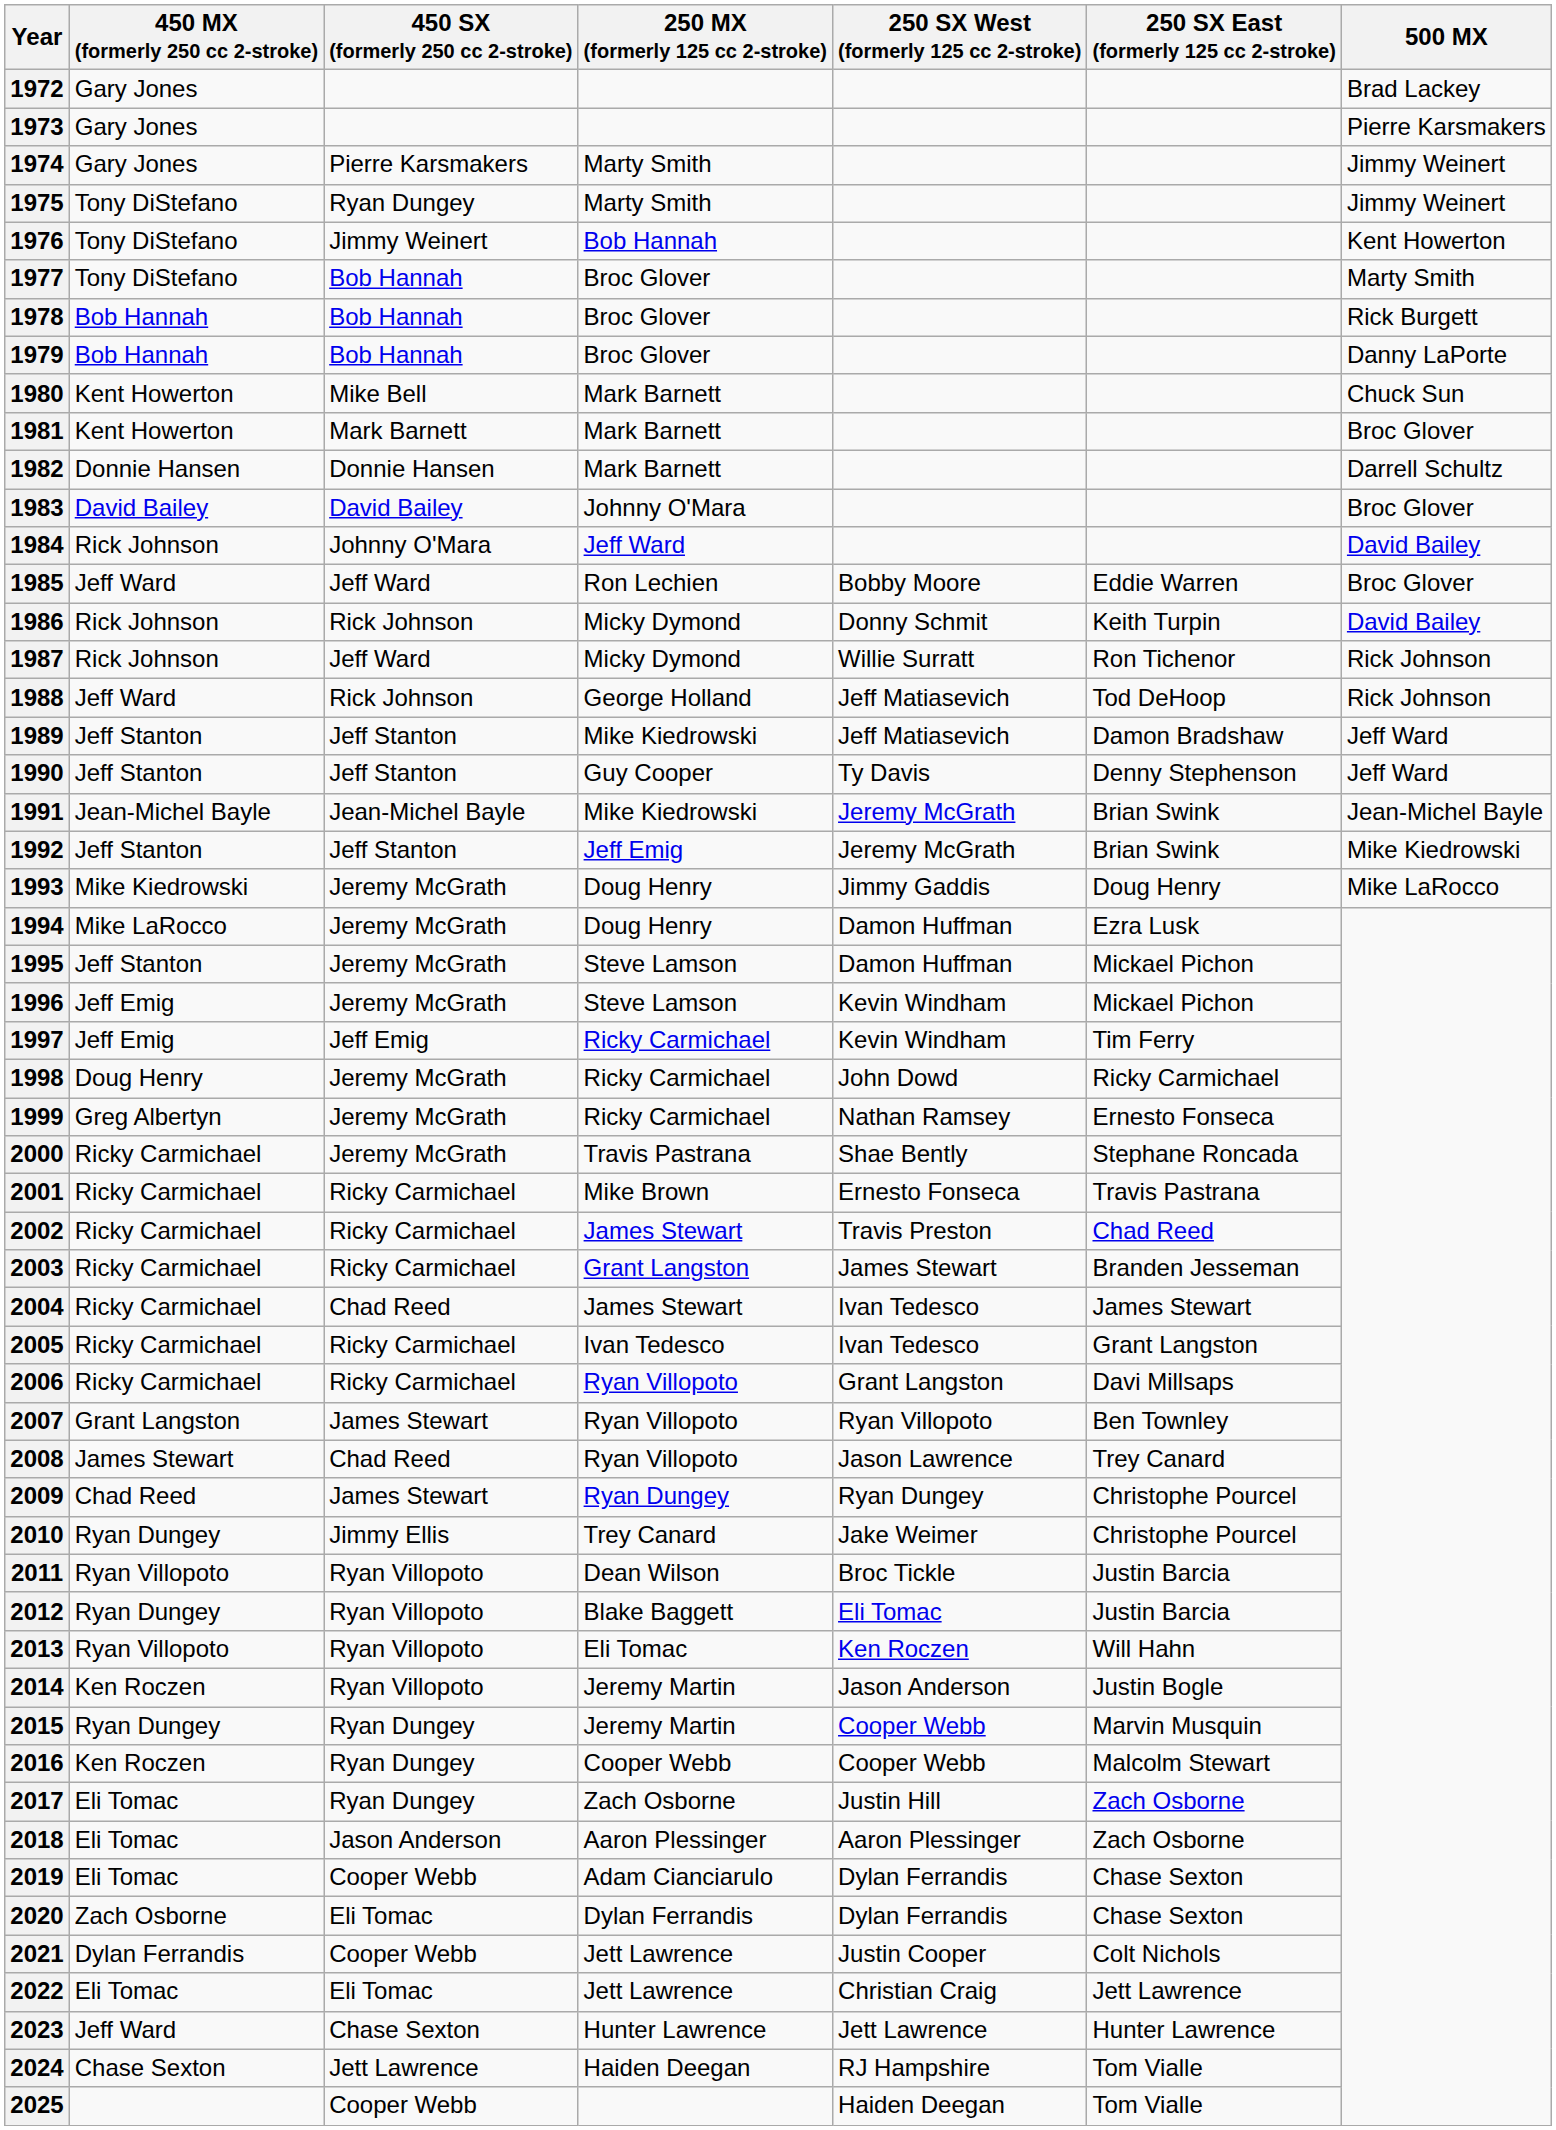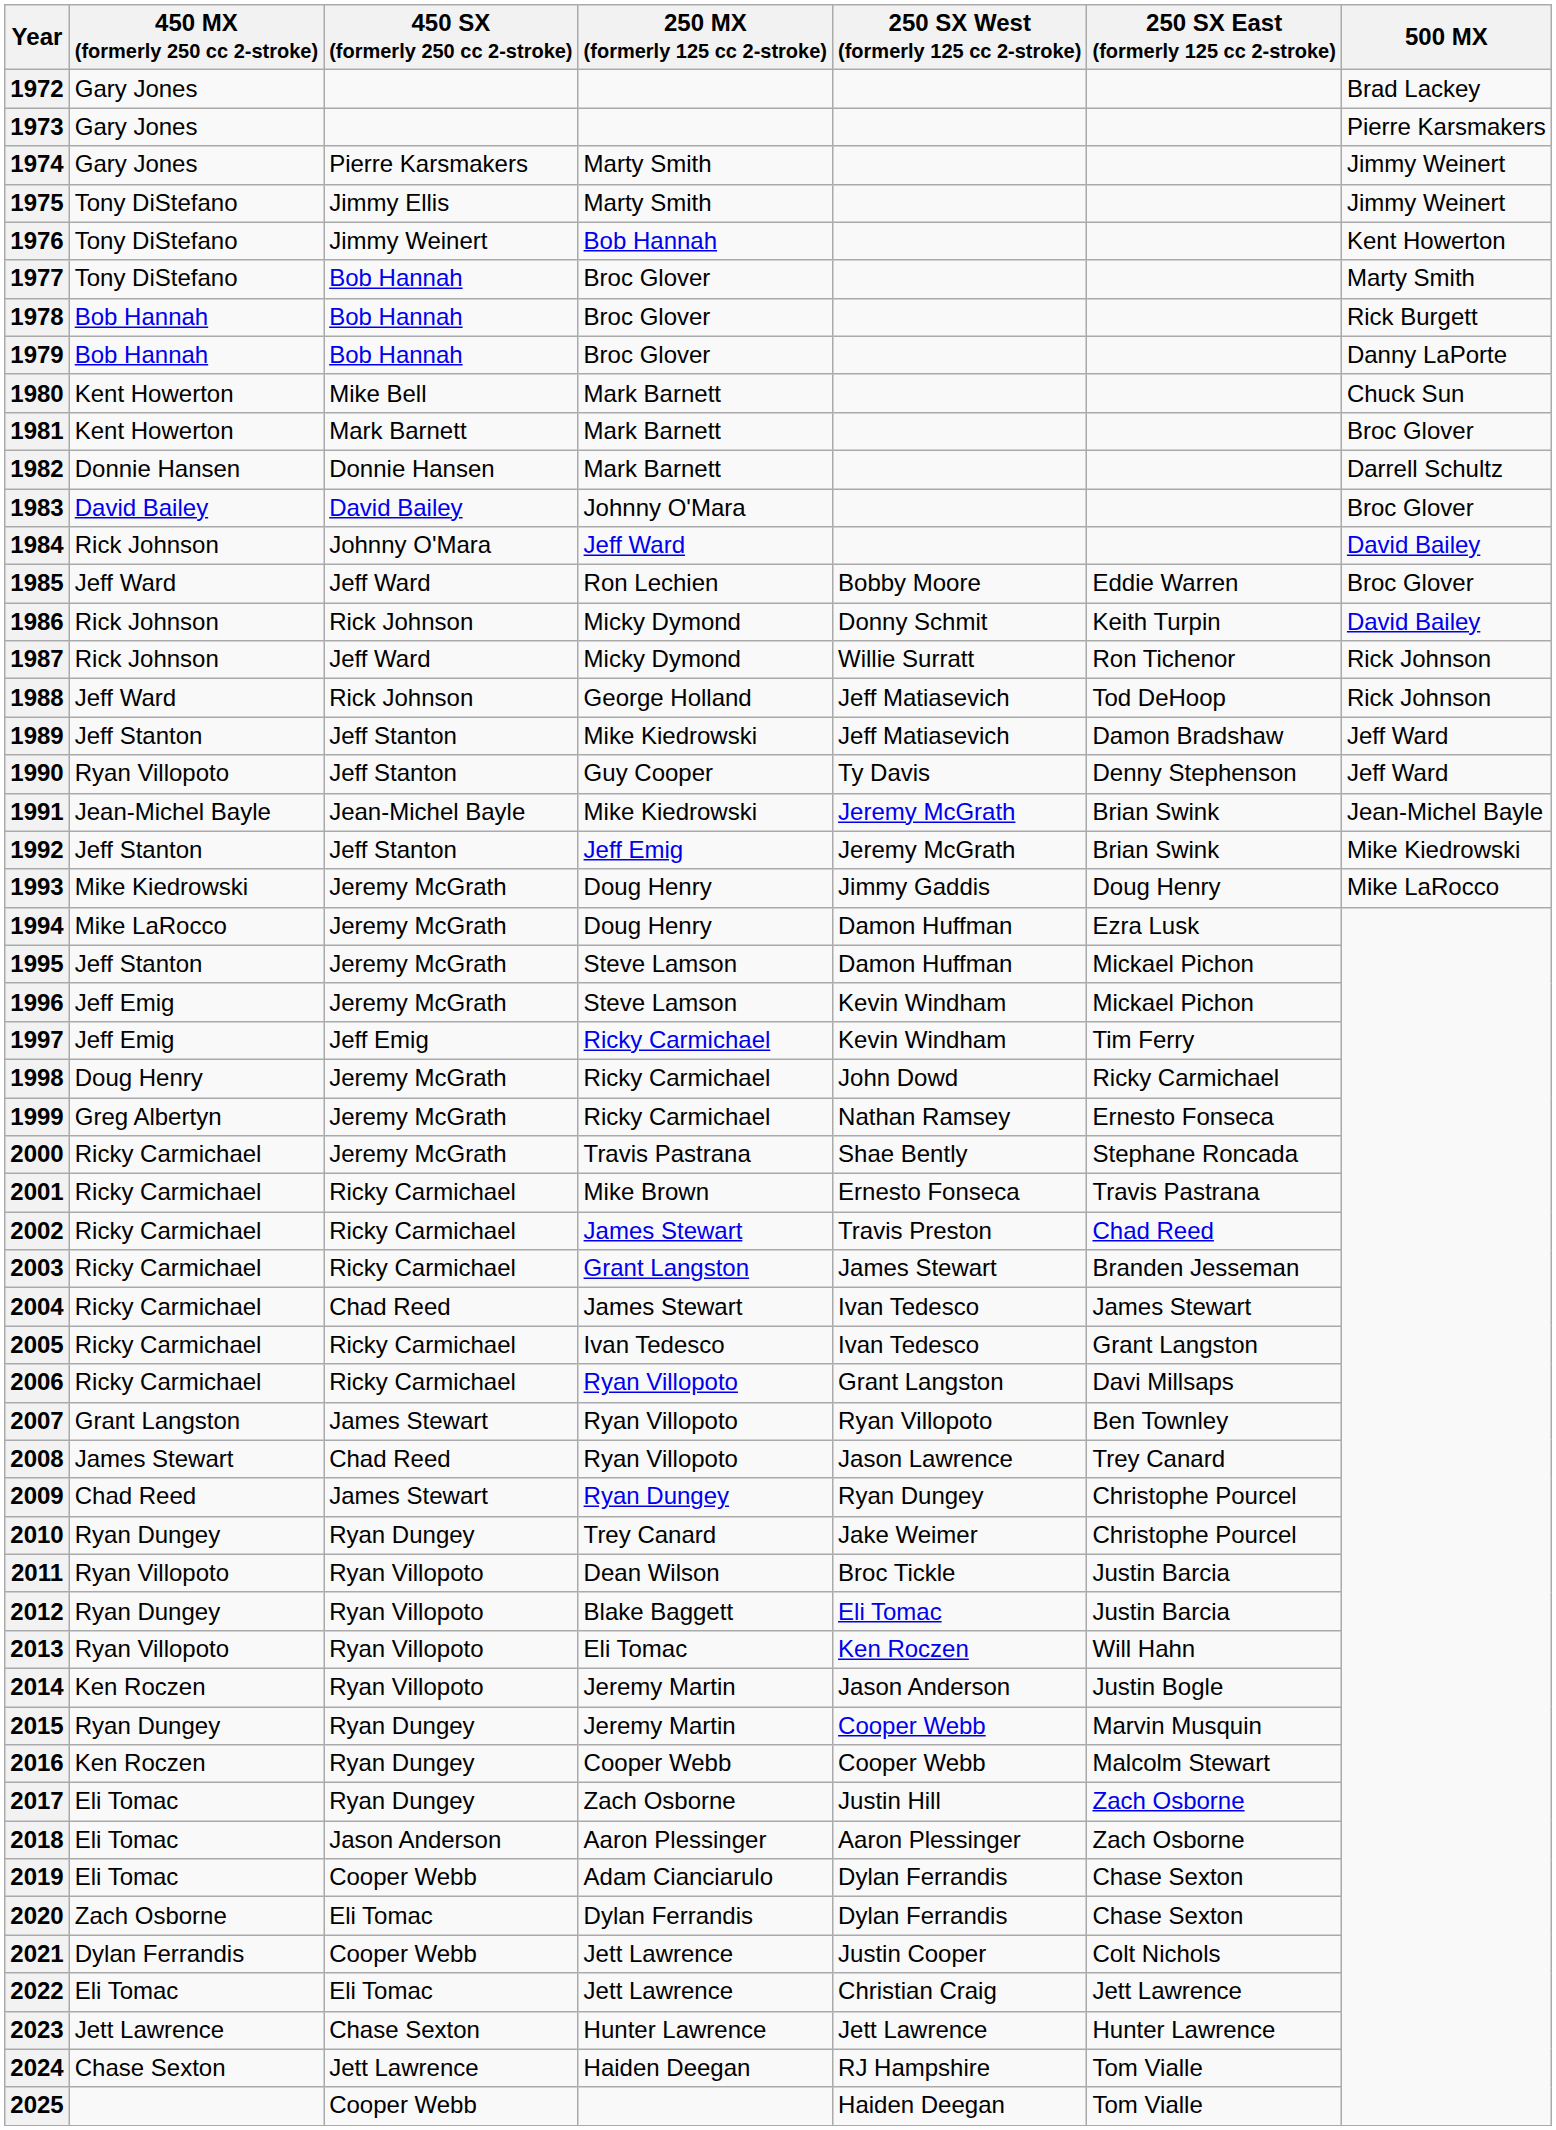1975 | 450 SX (formerly 250 cc 2-stroke): Ryan Dungey -> Jimmy Ellis
1990 | 450 MX (formerly 250 cc 2-stroke): Jeff Stanton -> Ryan Villopoto
2010 | 450 SX (formerly 250 cc 2-stroke): Jimmy Ellis -> Ryan Dungey
2023 | 450 MX (formerly 250 cc 2-stroke): Jeff Ward -> Jett Lawrence
